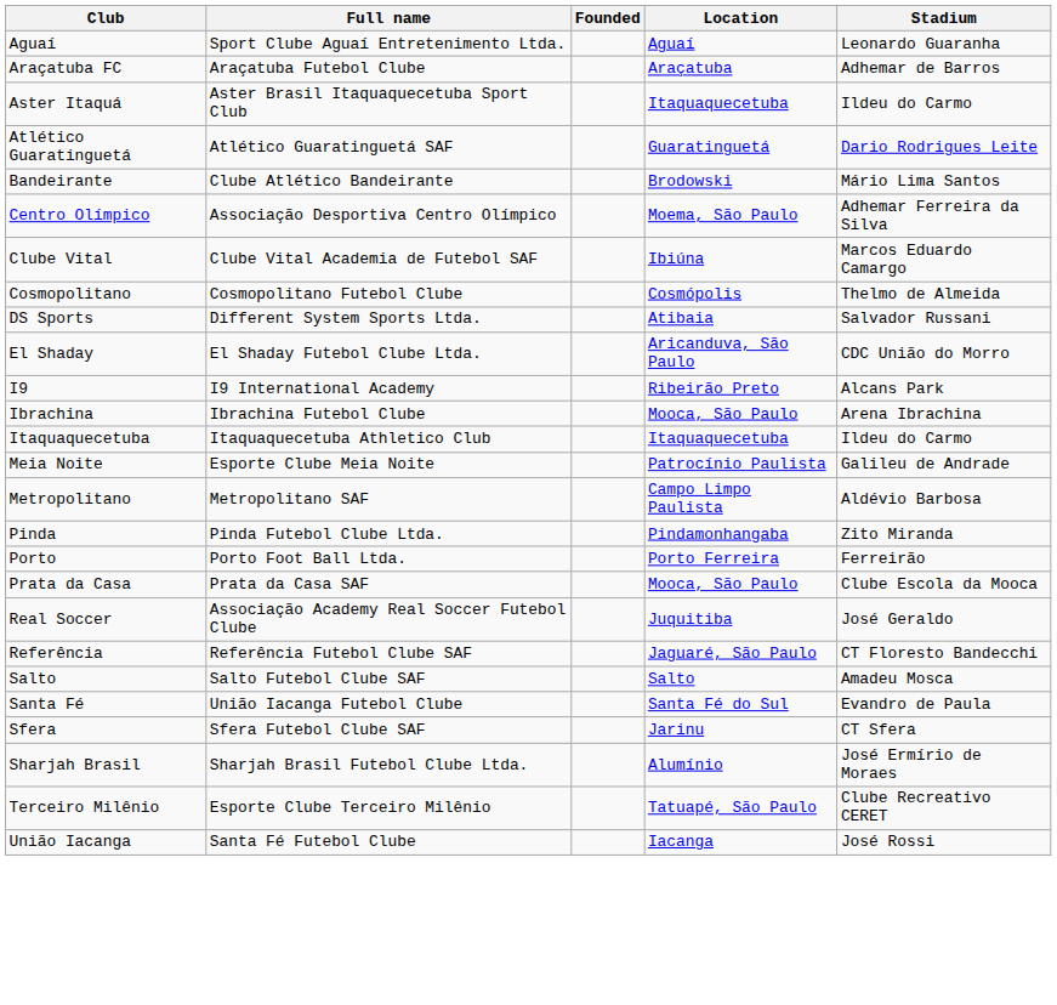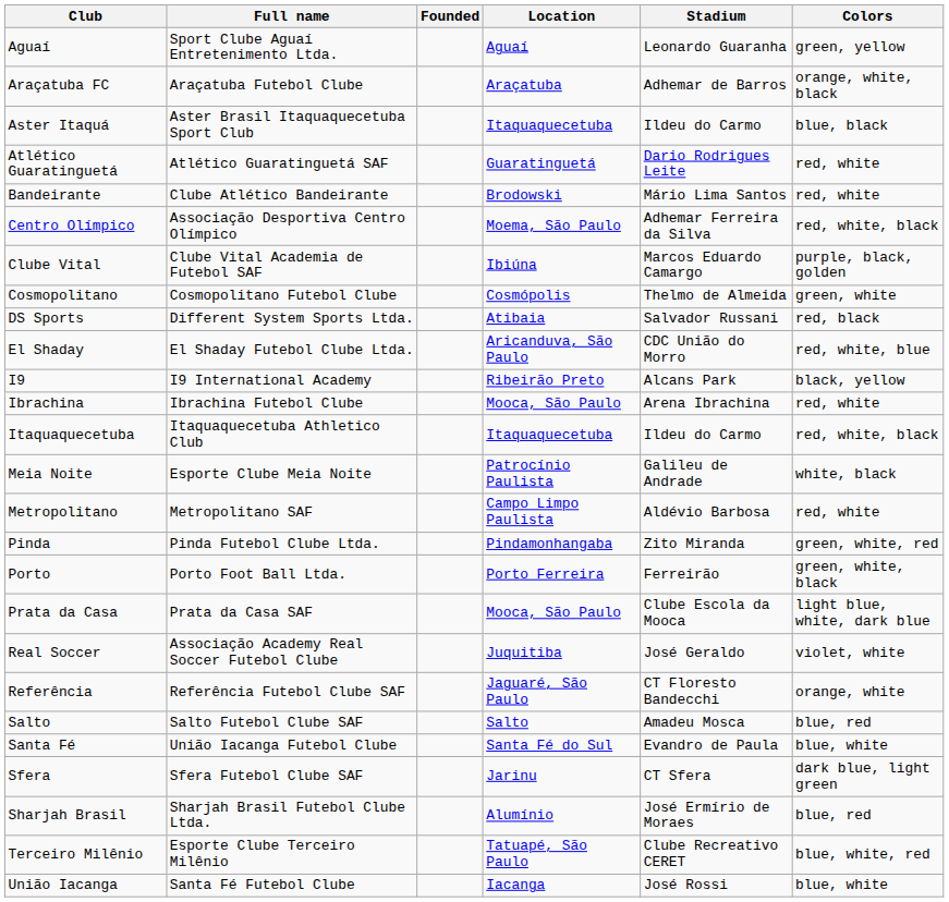+ column: Colors | green, yellow | orange, white, black | blue, black | red, white | red, white | red, white, black | purple, black, golden | green, white | red, black | red, white, blue | black, yellow | red, white | red, white, black | white, black | red, white | green, white, red | green, white, black | light blue, white, dark blue | violet, white | orange, white | blue, red | blue, white | dark blue, light green | blue, red | blue, white, red | blue, white
